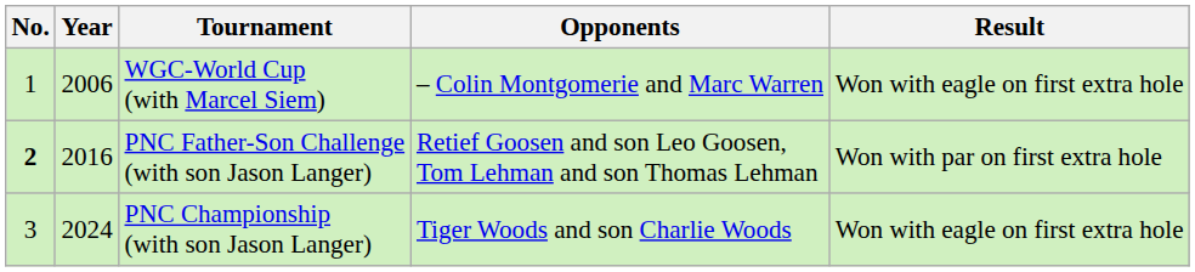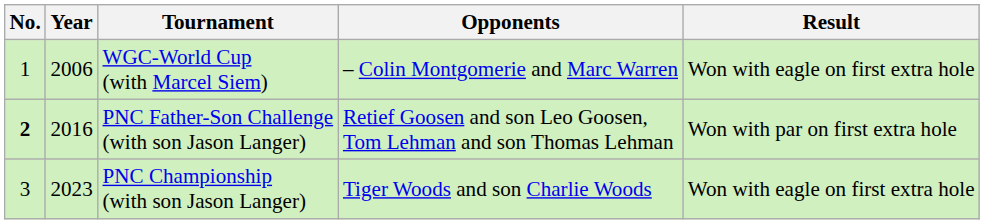PNC Championship (with son Jason Langer) | Year: 2024 -> 2023
